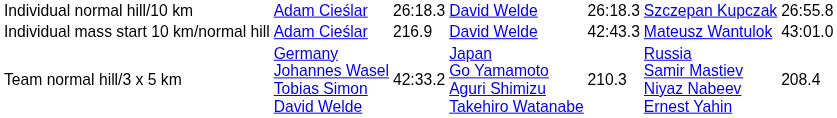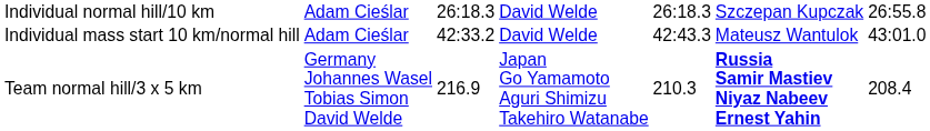Individual mass start 10 km/normal hill | column 3: 216.9 -> 42:33.2
Team normal hill/3 x 5 km | column 3: 42:33.2 -> 216.9
Team normal hill/3 x 5 km | column 6: normal -> bold
